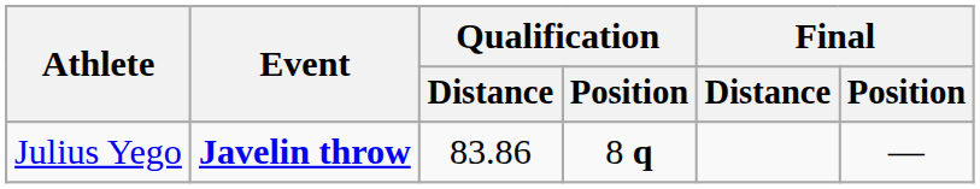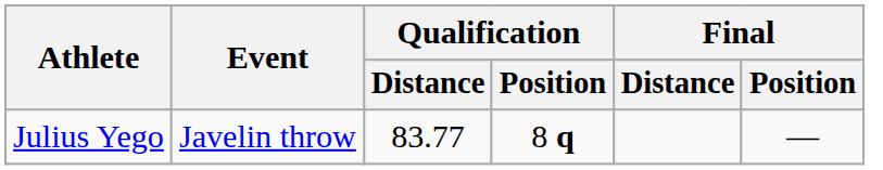Julius Yego | Event: bold -> normal
Julius Yego | Qualification / Distance: 83.86 -> 83.77
